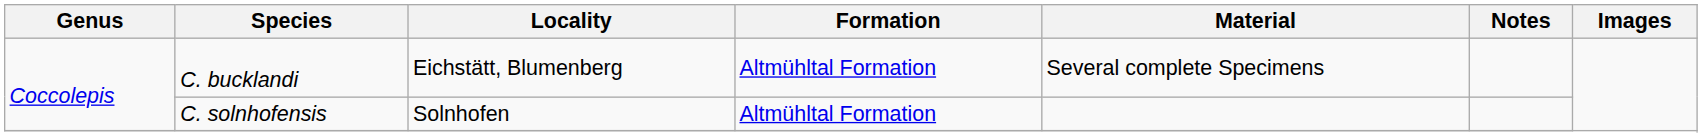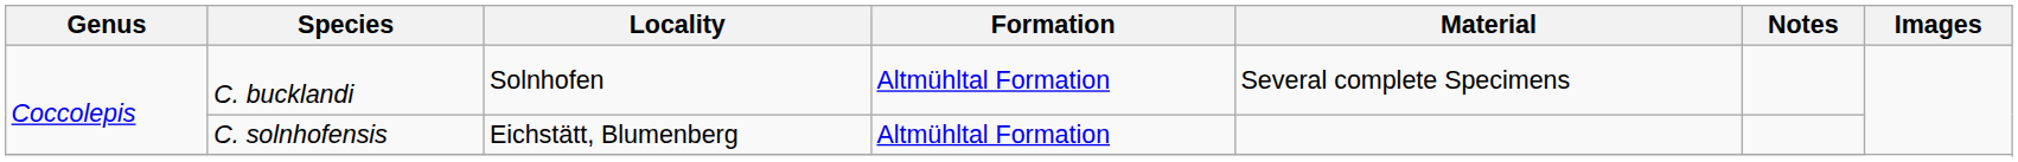C. bucklandi | Locality: Eichstätt, Blumenberg -> Solnhofen
C. solnhofensis | Locality: Solnhofen -> Eichstätt, Blumenberg
